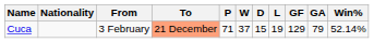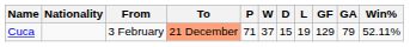Cuca | Win%: 52.14% -> 52.11%
